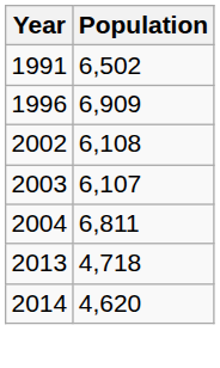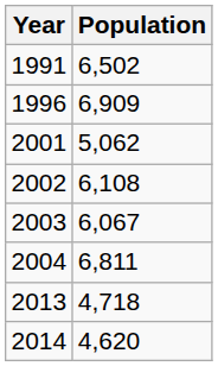+ row: 2001 | 5,062
2003 | Population: 6,107 -> 6,067
